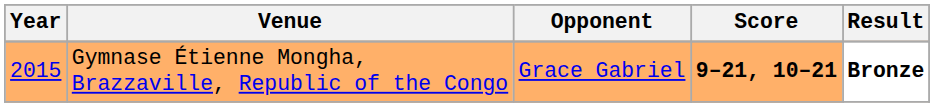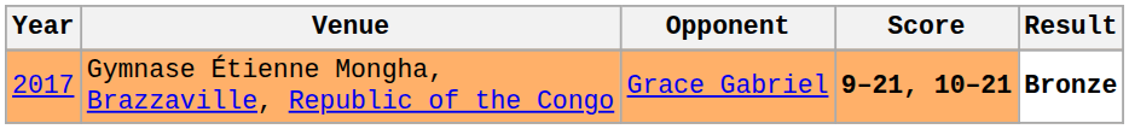Gymnase Étienne Mongha, Brazzaville, Republic of the Congo | Year: 2015 -> 2017
